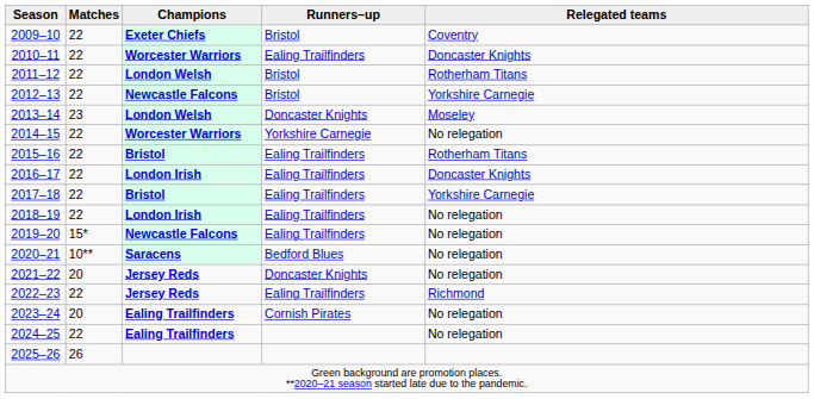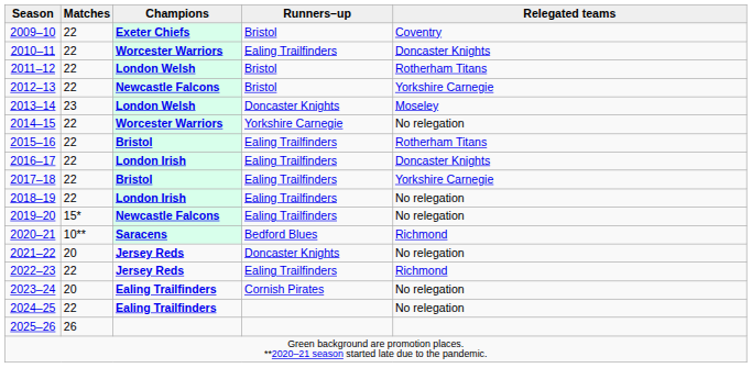2020–21 | Relegated teams: No relegation -> Richmond
